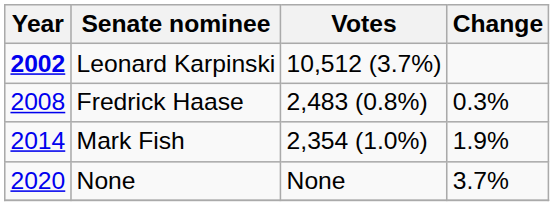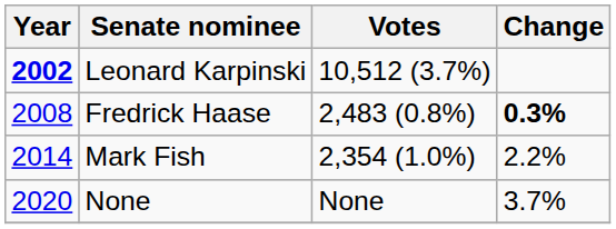Fredrick Haase | Change: normal -> bold
Mark Fish | Change: 1.9% -> 2.2%
